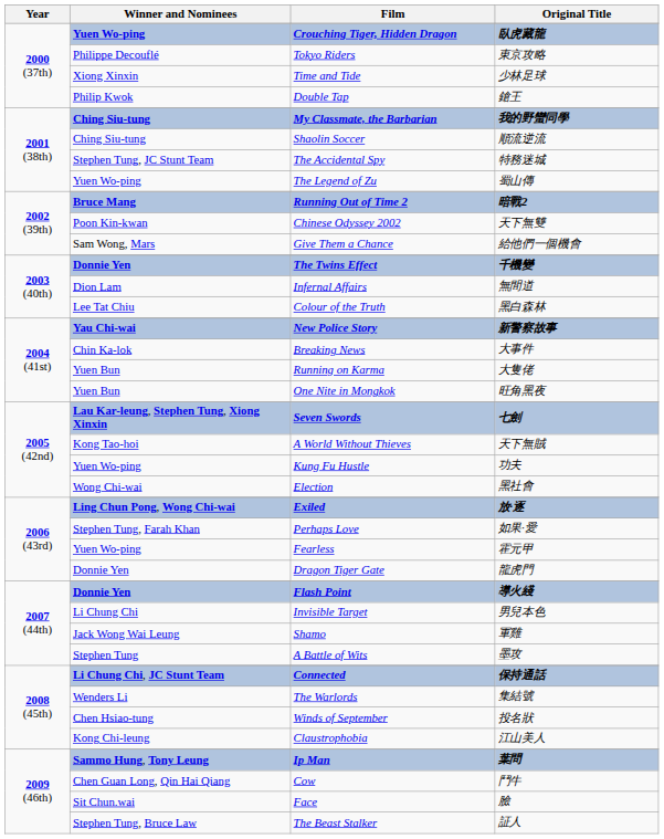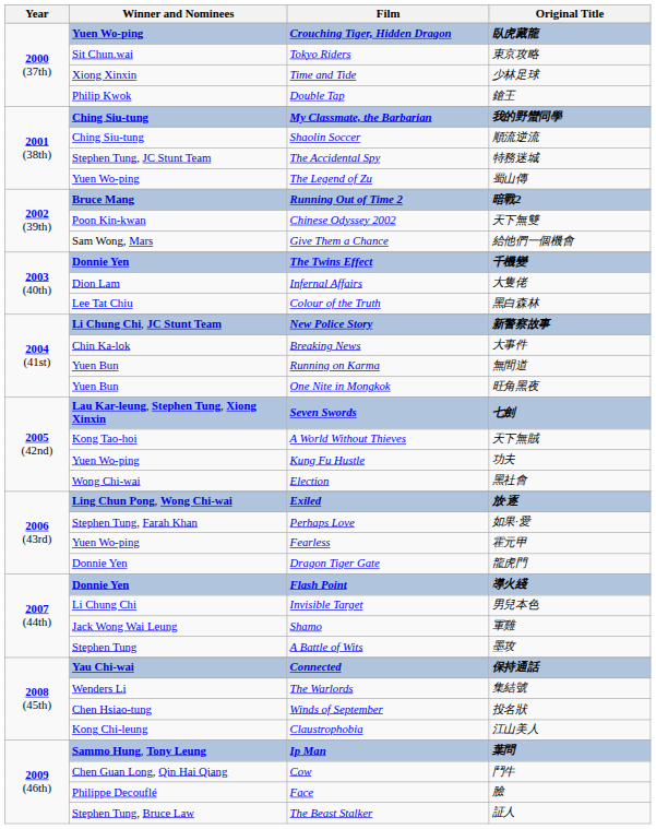Tokyo Riders | Winner and Nominees: Philippe Decouflé -> Sit Chun.wai
Infernal Affairs | Original Title: 無間道 -> 大隻佬
New Police Story | Winner and Nominees: Yau Chi-wai -> Li Chung Chi, JC Stunt Team
Running on Karma | Original Title: 大隻佬 -> 無間道
Connected | Winner and Nominees: Li Chung Chi, JC Stunt Team -> Yau Chi-wai
Face | Winner and Nominees: Sit Chun.wai -> Philippe Decouflé
